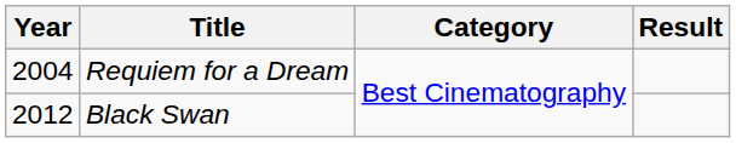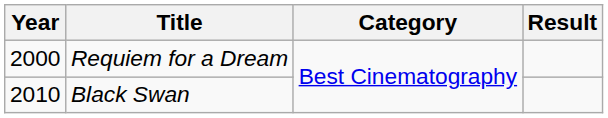Requiem for a Dream | Year: 2004 -> 2000
Black Swan | Year: 2012 -> 2010
